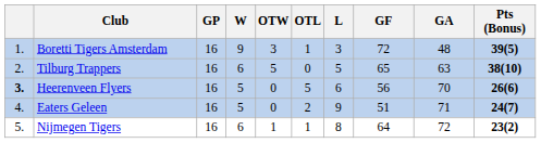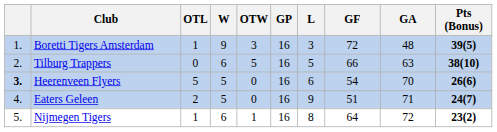columns swapped: GP <-> OTL
Tilburg Trappers | GF: 65 -> 66
Heerenveen Flyers | GF: 56 -> 54
